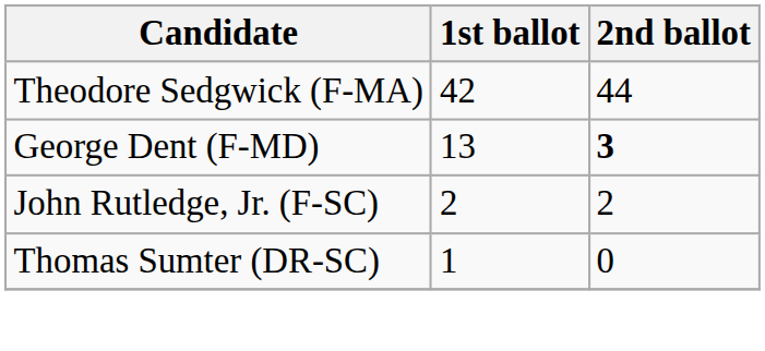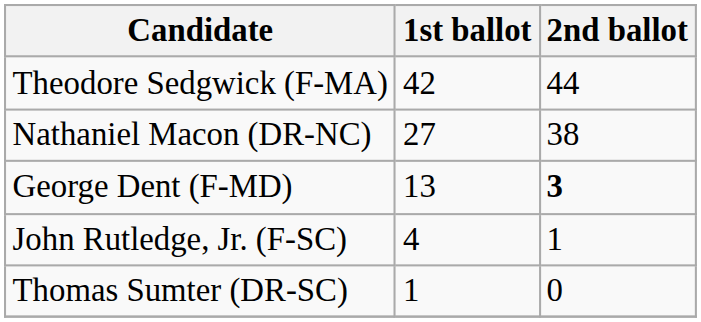+ row: Nathaniel Macon (DR-NC) | 27 | 38
John Rutledge, Jr. (F-SC) | 1st ballot: 2 -> 4
John Rutledge, Jr. (F-SC) | 2nd ballot: 2 -> 1
